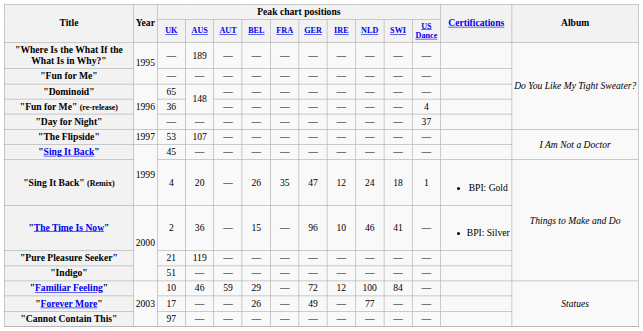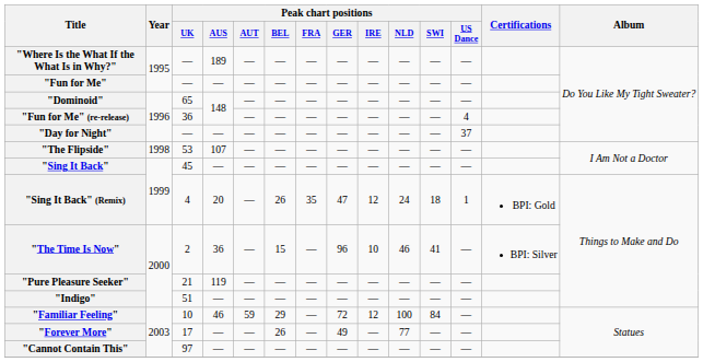"The Flipside" | Year: 1997 -> 1998
